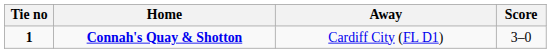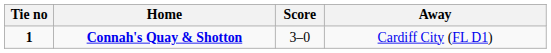columns swapped: Score <-> Away
